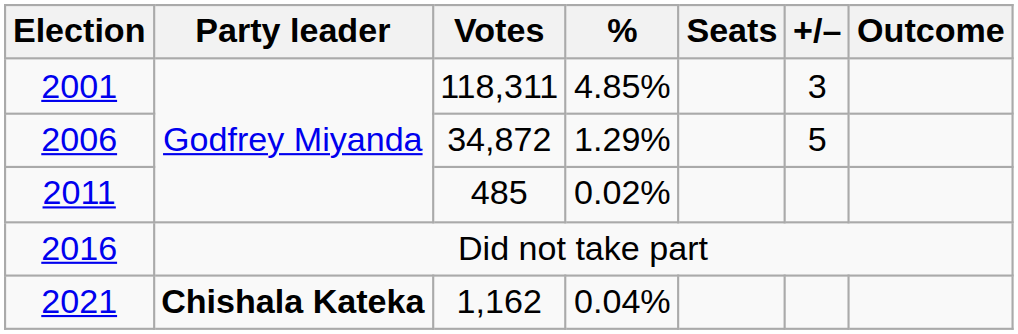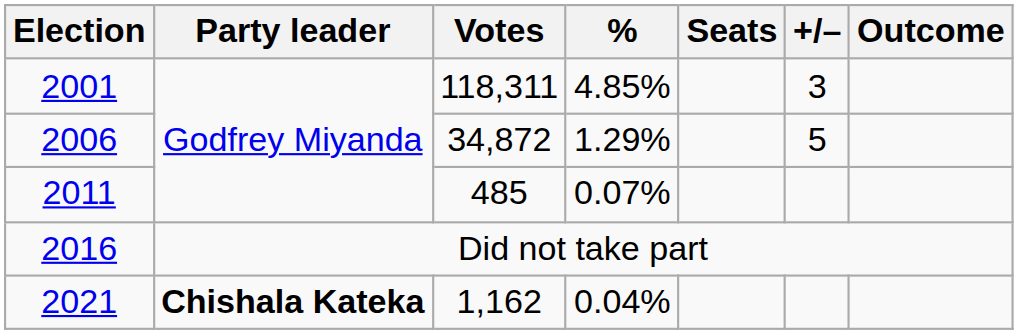2011 | %: 0.02% -> 0.07%
